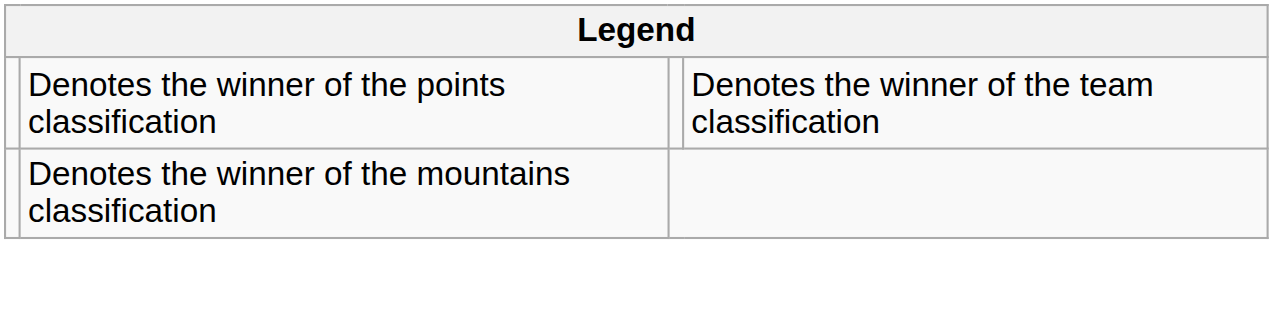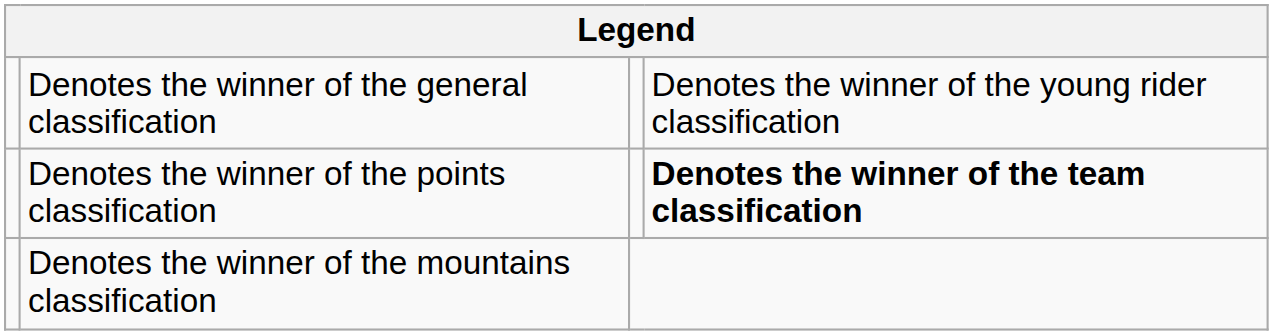+ row: Denotes the winner of the general classification | Denotes the winner of the young rider classification
Denotes the winner of the points classification | column 4: normal -> bold
